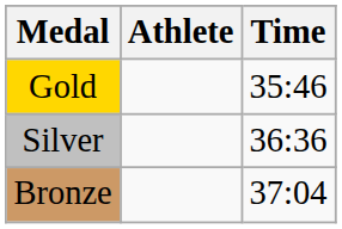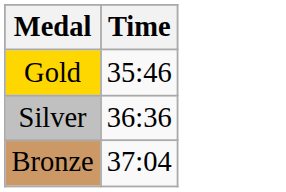- column: Athlete
